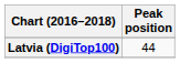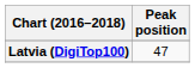Latvia (DigiTop100) | Peak position: 44 -> 47
